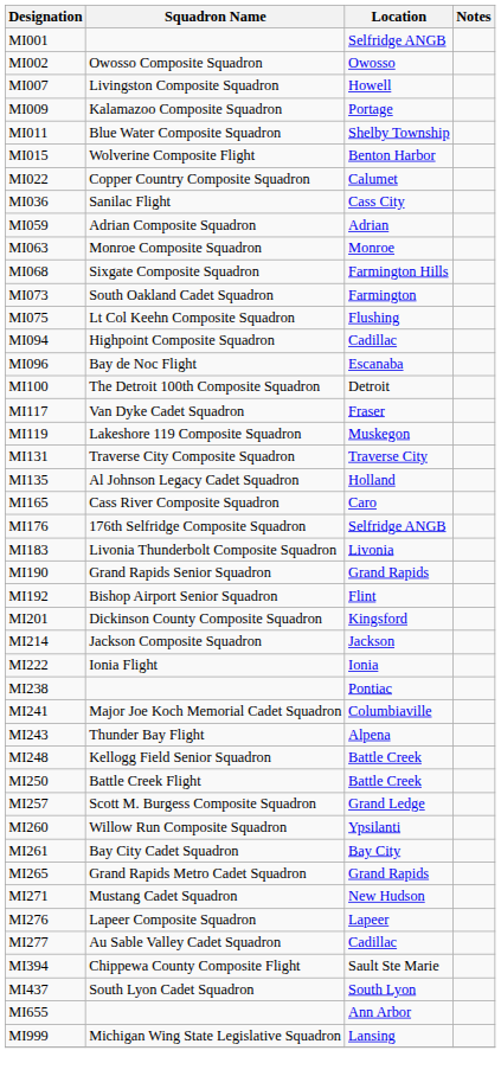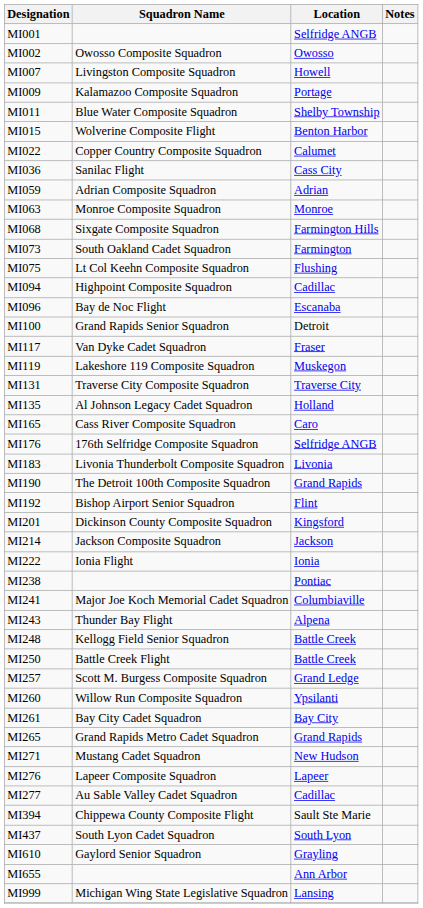MI100 | Squadron Name: The Detroit 100th Composite Squadron -> Grand Rapids Senior Squadron
MI190 | Squadron Name: Grand Rapids Senior Squadron -> The Detroit 100th Composite Squadron
+ row: MI610 | Gaylord Senior Squadron | Grayling
